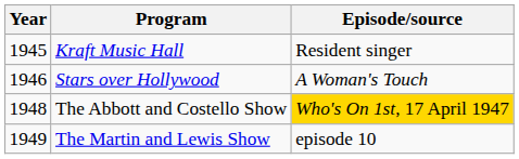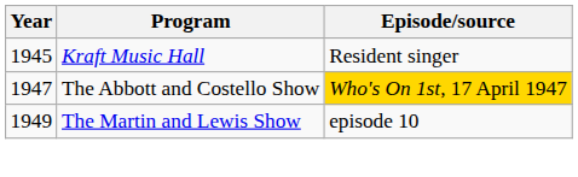- row: 1946 | Stars over Hollywood | A Woman's Touch
The Abbott and Costello Show | Year: 1948 -> 1947
